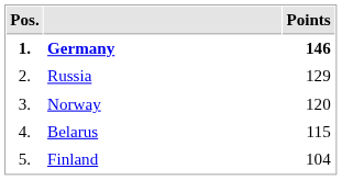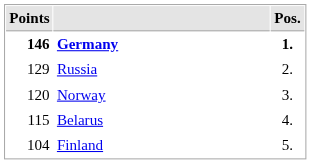columns swapped: Pos. <-> Points
